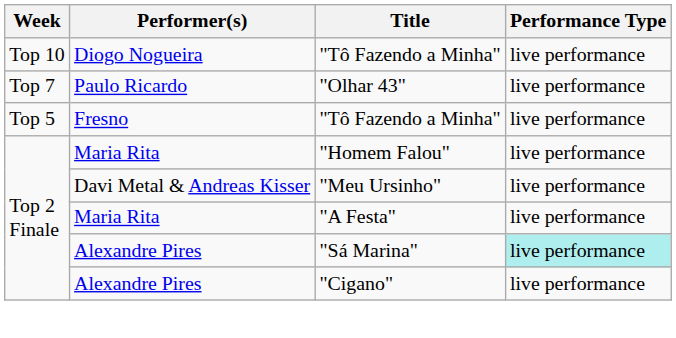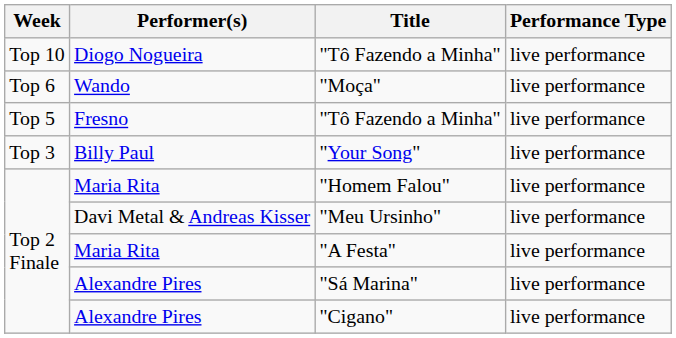- row: Top 7 | Paulo Ricardo | "Olhar 43" | live performance
+ row: Top 6 | Wando | "Moça" | live performance
+ row: Top 3 | Billy Paul | "Your Song" | live performance
"Sá Marina" | Performance Type: paleturquoise background -> no background
